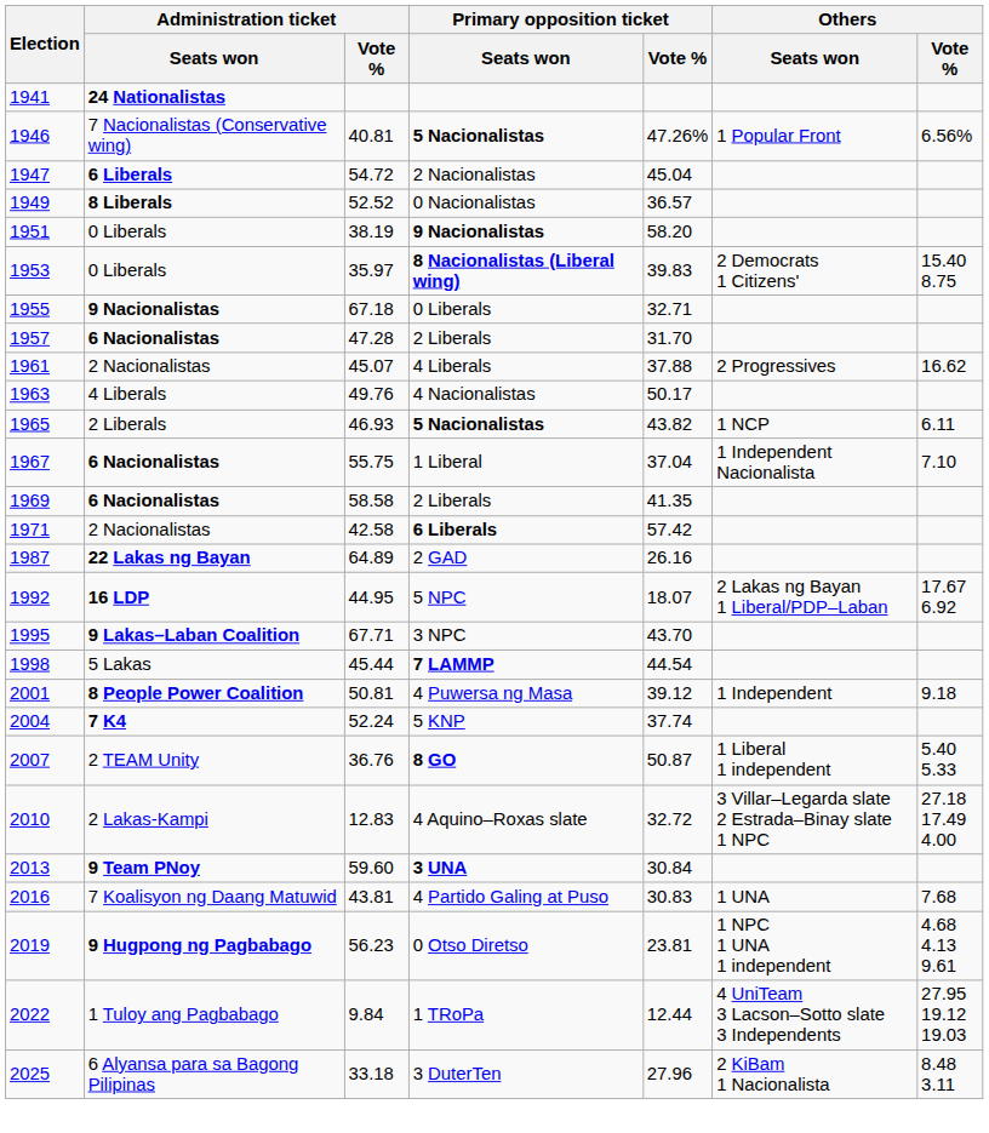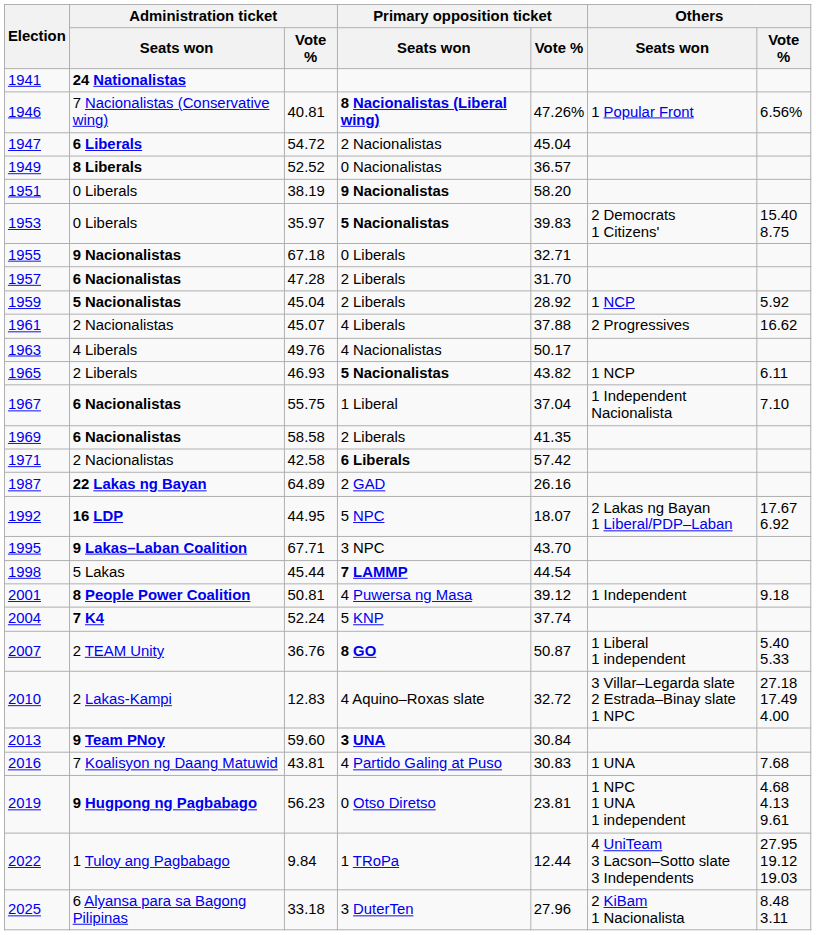1946 | Primary opposition ticket / Seats won: 5 Nacionalistas -> 8 Nacionalistas (Liberal wing)
1953 | Primary opposition ticket / Seats won: 8 Nacionalistas (Liberal wing) -> 5 Nacionalistas
+ row: 1959 | 5 Nacionalistas | 45.04 | 2 Liberals | 28.92 | 1 NCP | 5.92
